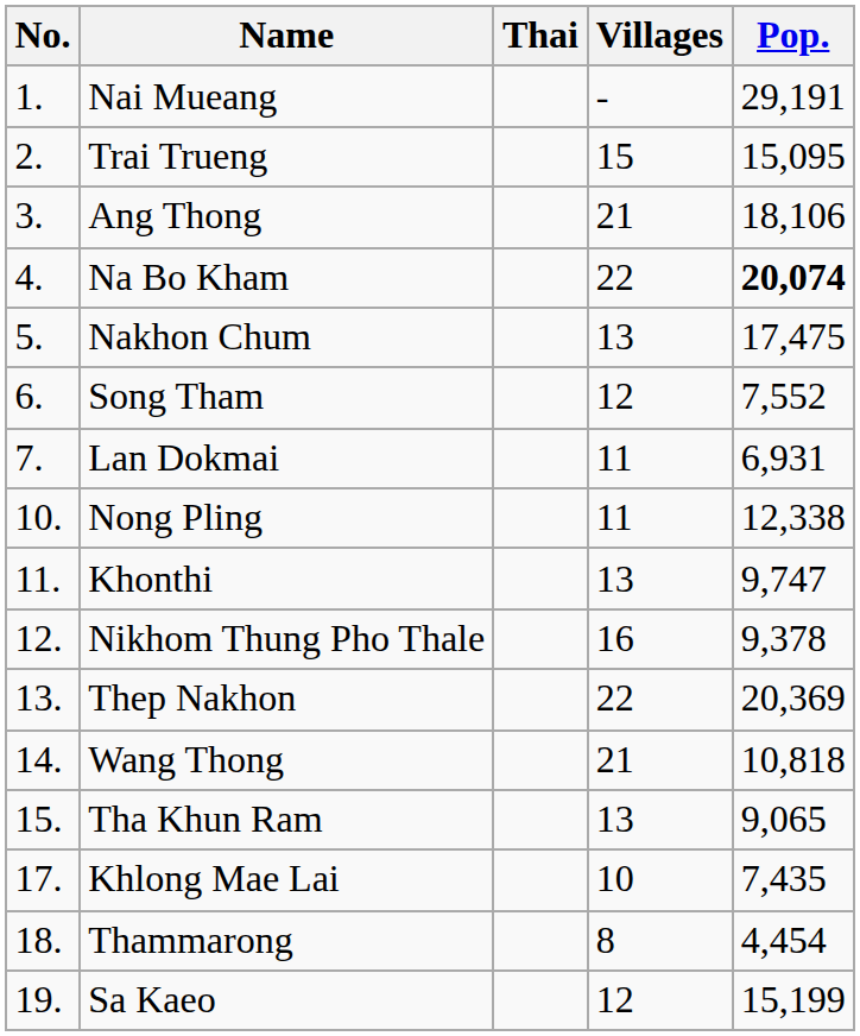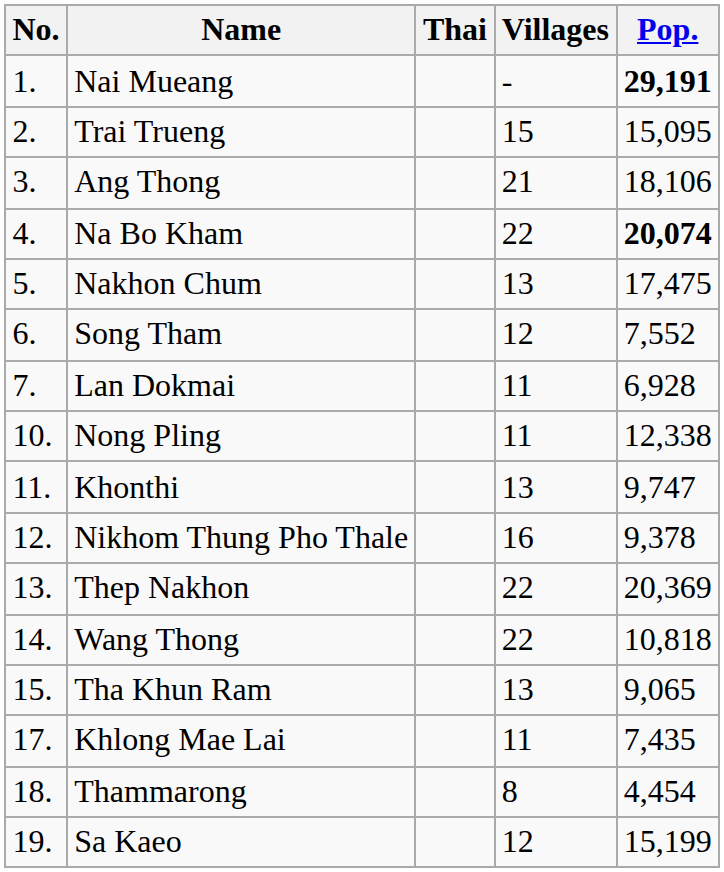Nai Mueang | Pop.: normal -> bold
Lan Dokmai | Pop.: 6,931 -> 6,928
Wang Thong | Villages: 21 -> 22
Khlong Mae Lai | Villages: 10 -> 11
